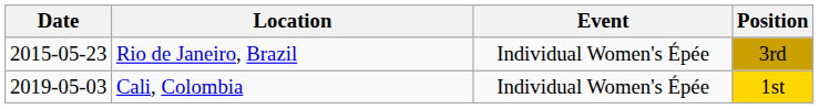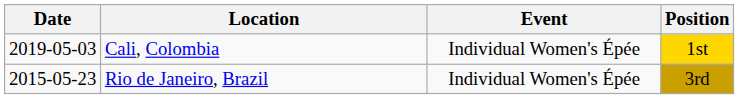rows swapped: Rio de Janeiro, Brazil <-> Cali, Colombia
